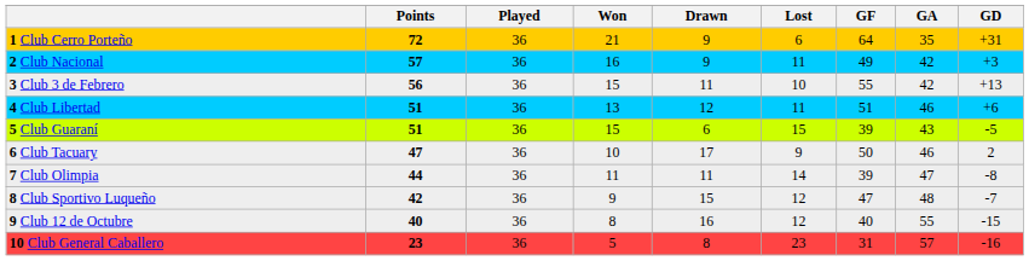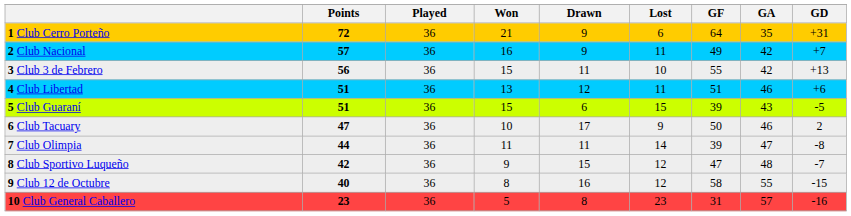2 Club Nacional | GD: +3 -> +7
9 Club 12 de Octubre | GF: 40 -> 58
